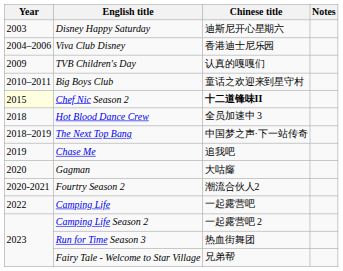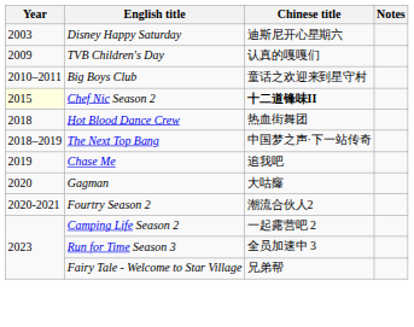- row: 2004–2006 | Viva Club Disney | 香港迪士尼乐园
Hot Blood Dance Crew | Chinese title: 全员加速中 3 -> 热血街舞团
- row: 2022 | Camping Life | 一起露营吧
Run for Time Season 3 | Chinese title: 热血街舞团 -> 全员加速中 3
